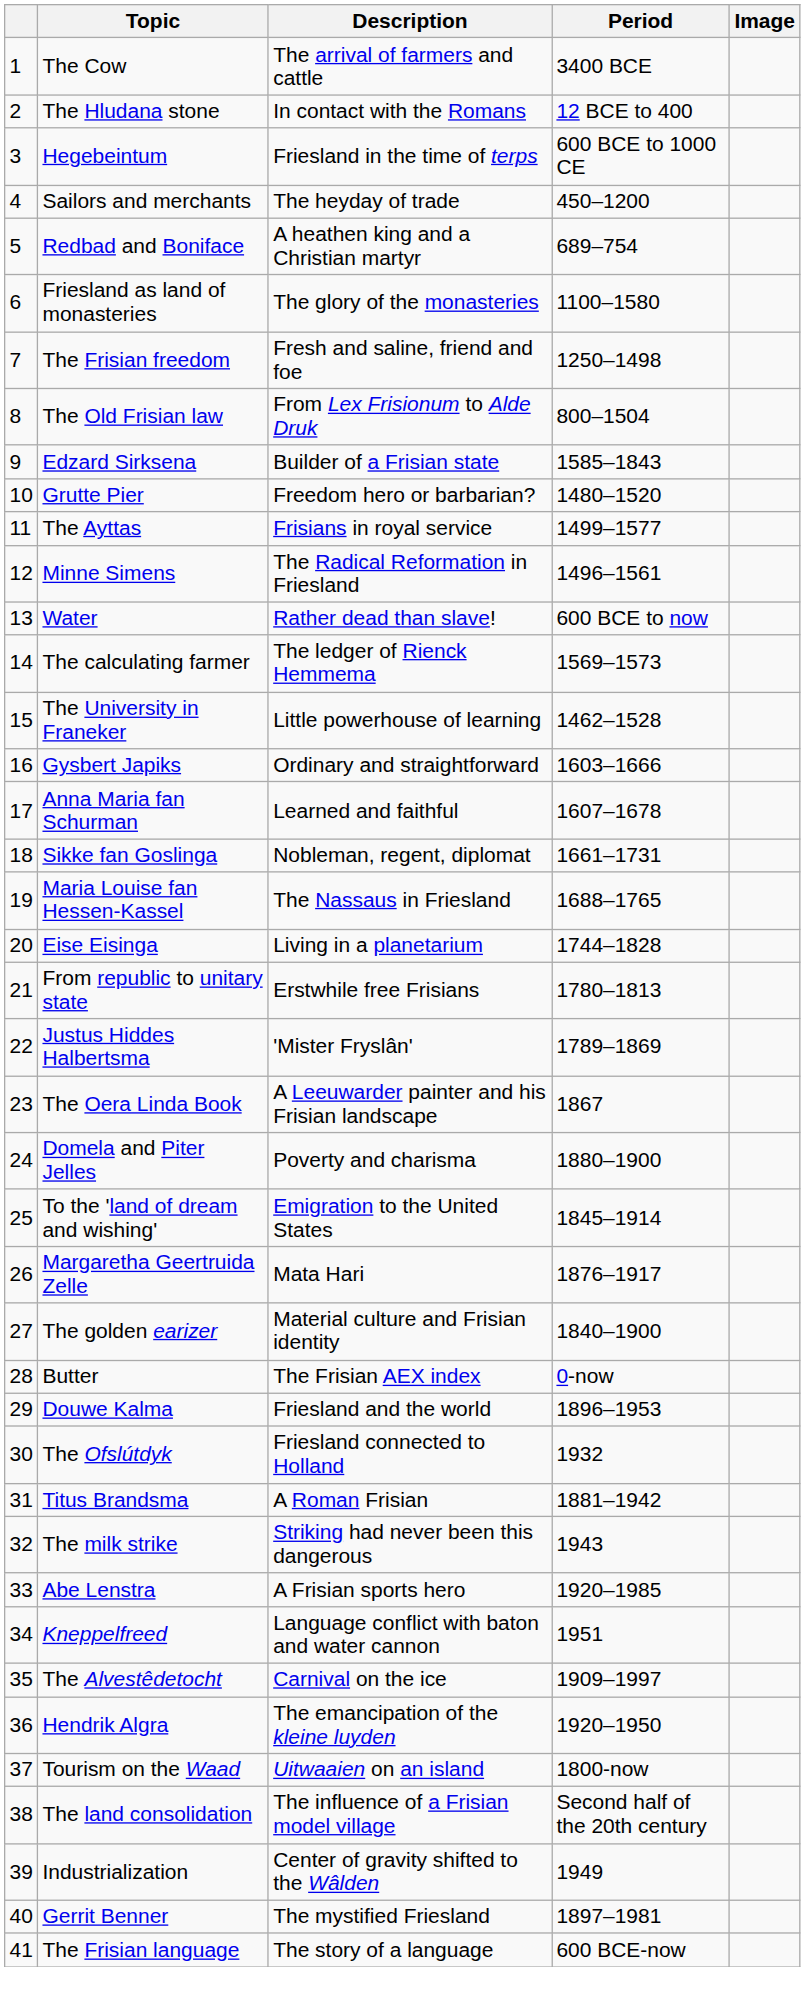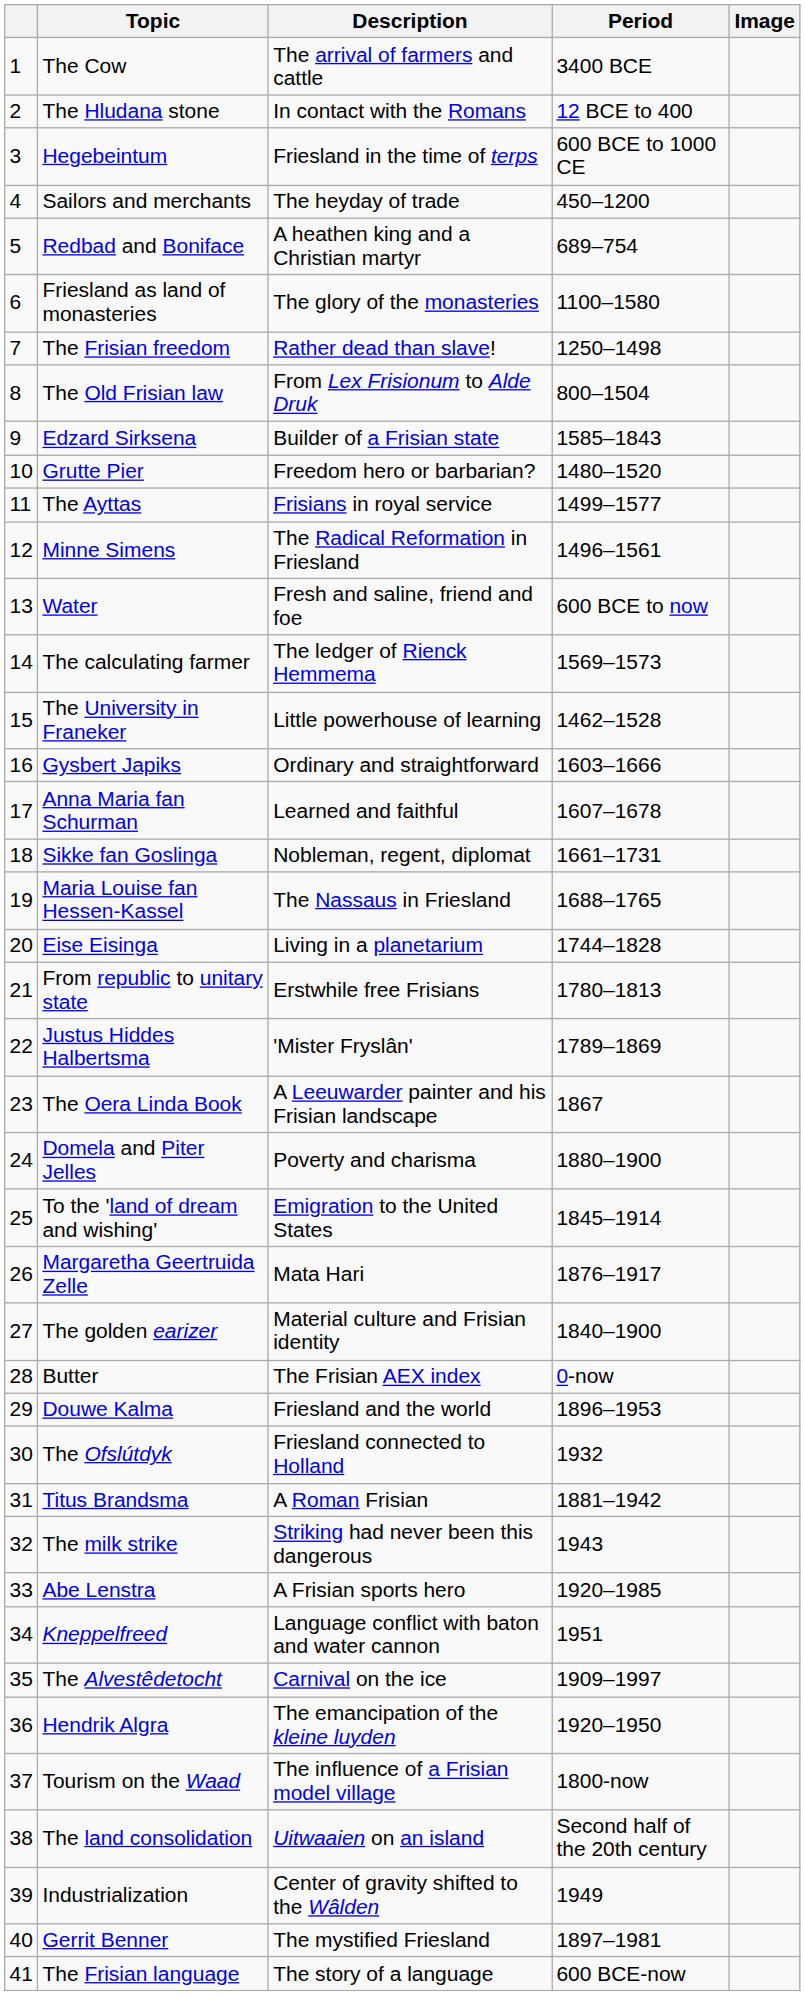The Frisian freedom | Description: Fresh and saline, friend and foe -> Rather dead than slave!
Water | Description: Rather dead than slave! -> Fresh and saline, friend and foe
Tourism on the Waad | Description: Uitwaaien on an island -> The influence of a Frisian model village
The land consolidation | Description: The influence of a Frisian model village -> Uitwaaien on an island
